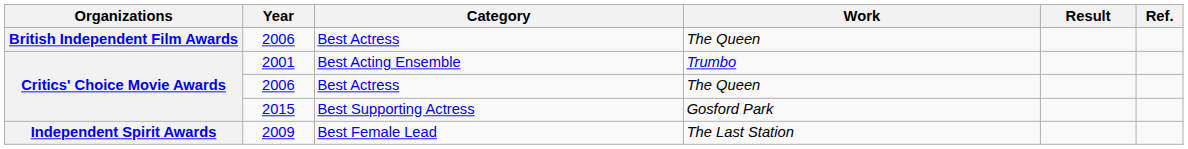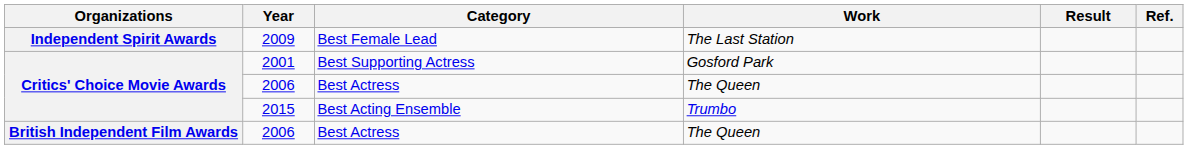rows swapped: British Independent Film Awards / 2006 <-> 2009
2001 | Category: Best Acting Ensemble -> Best Supporting Actress
2001 | Work: Trumbo -> Gosford Park
2015 | Category: Best Supporting Actress -> Best Acting Ensemble
2015 | Work: Gosford Park -> Trumbo
